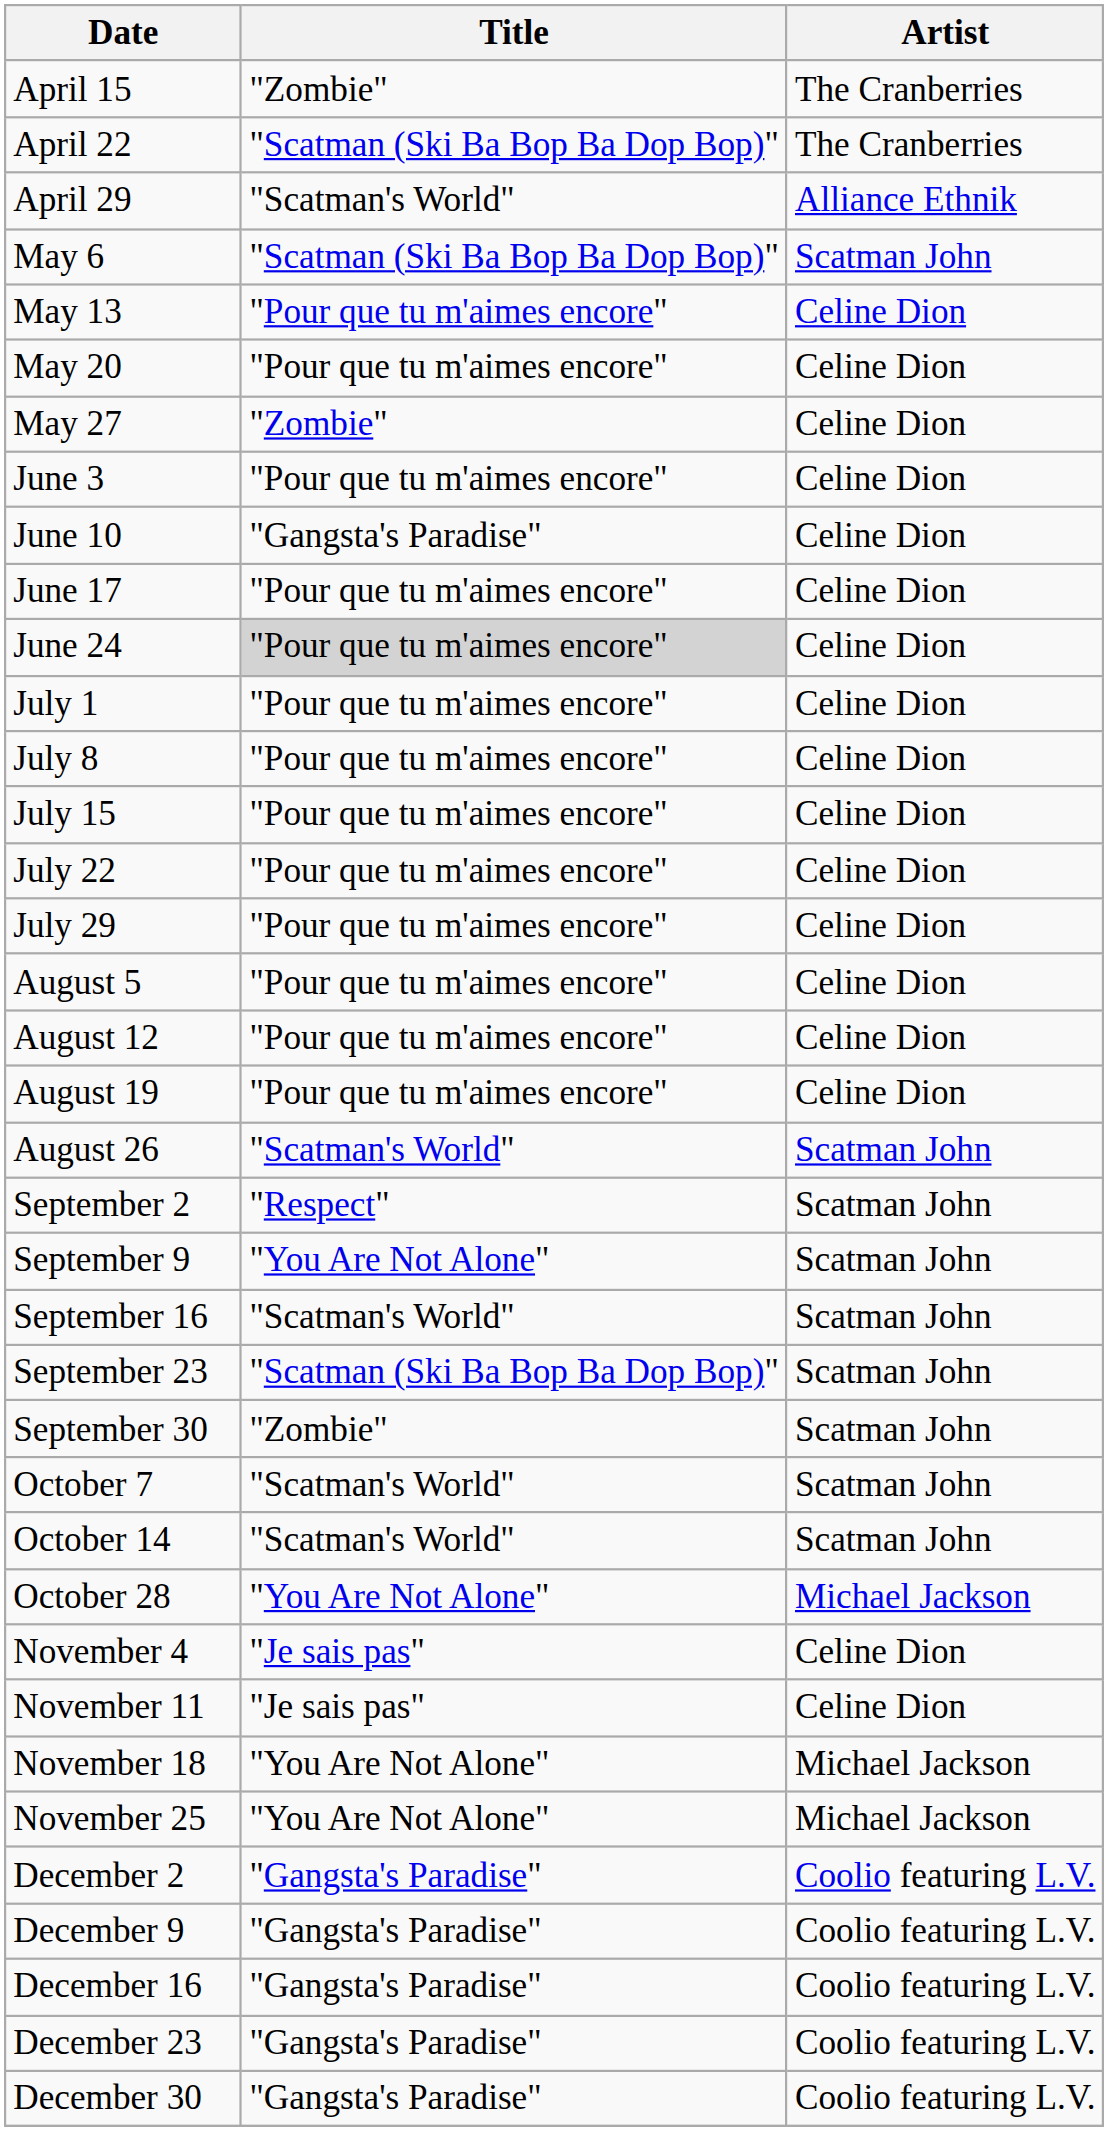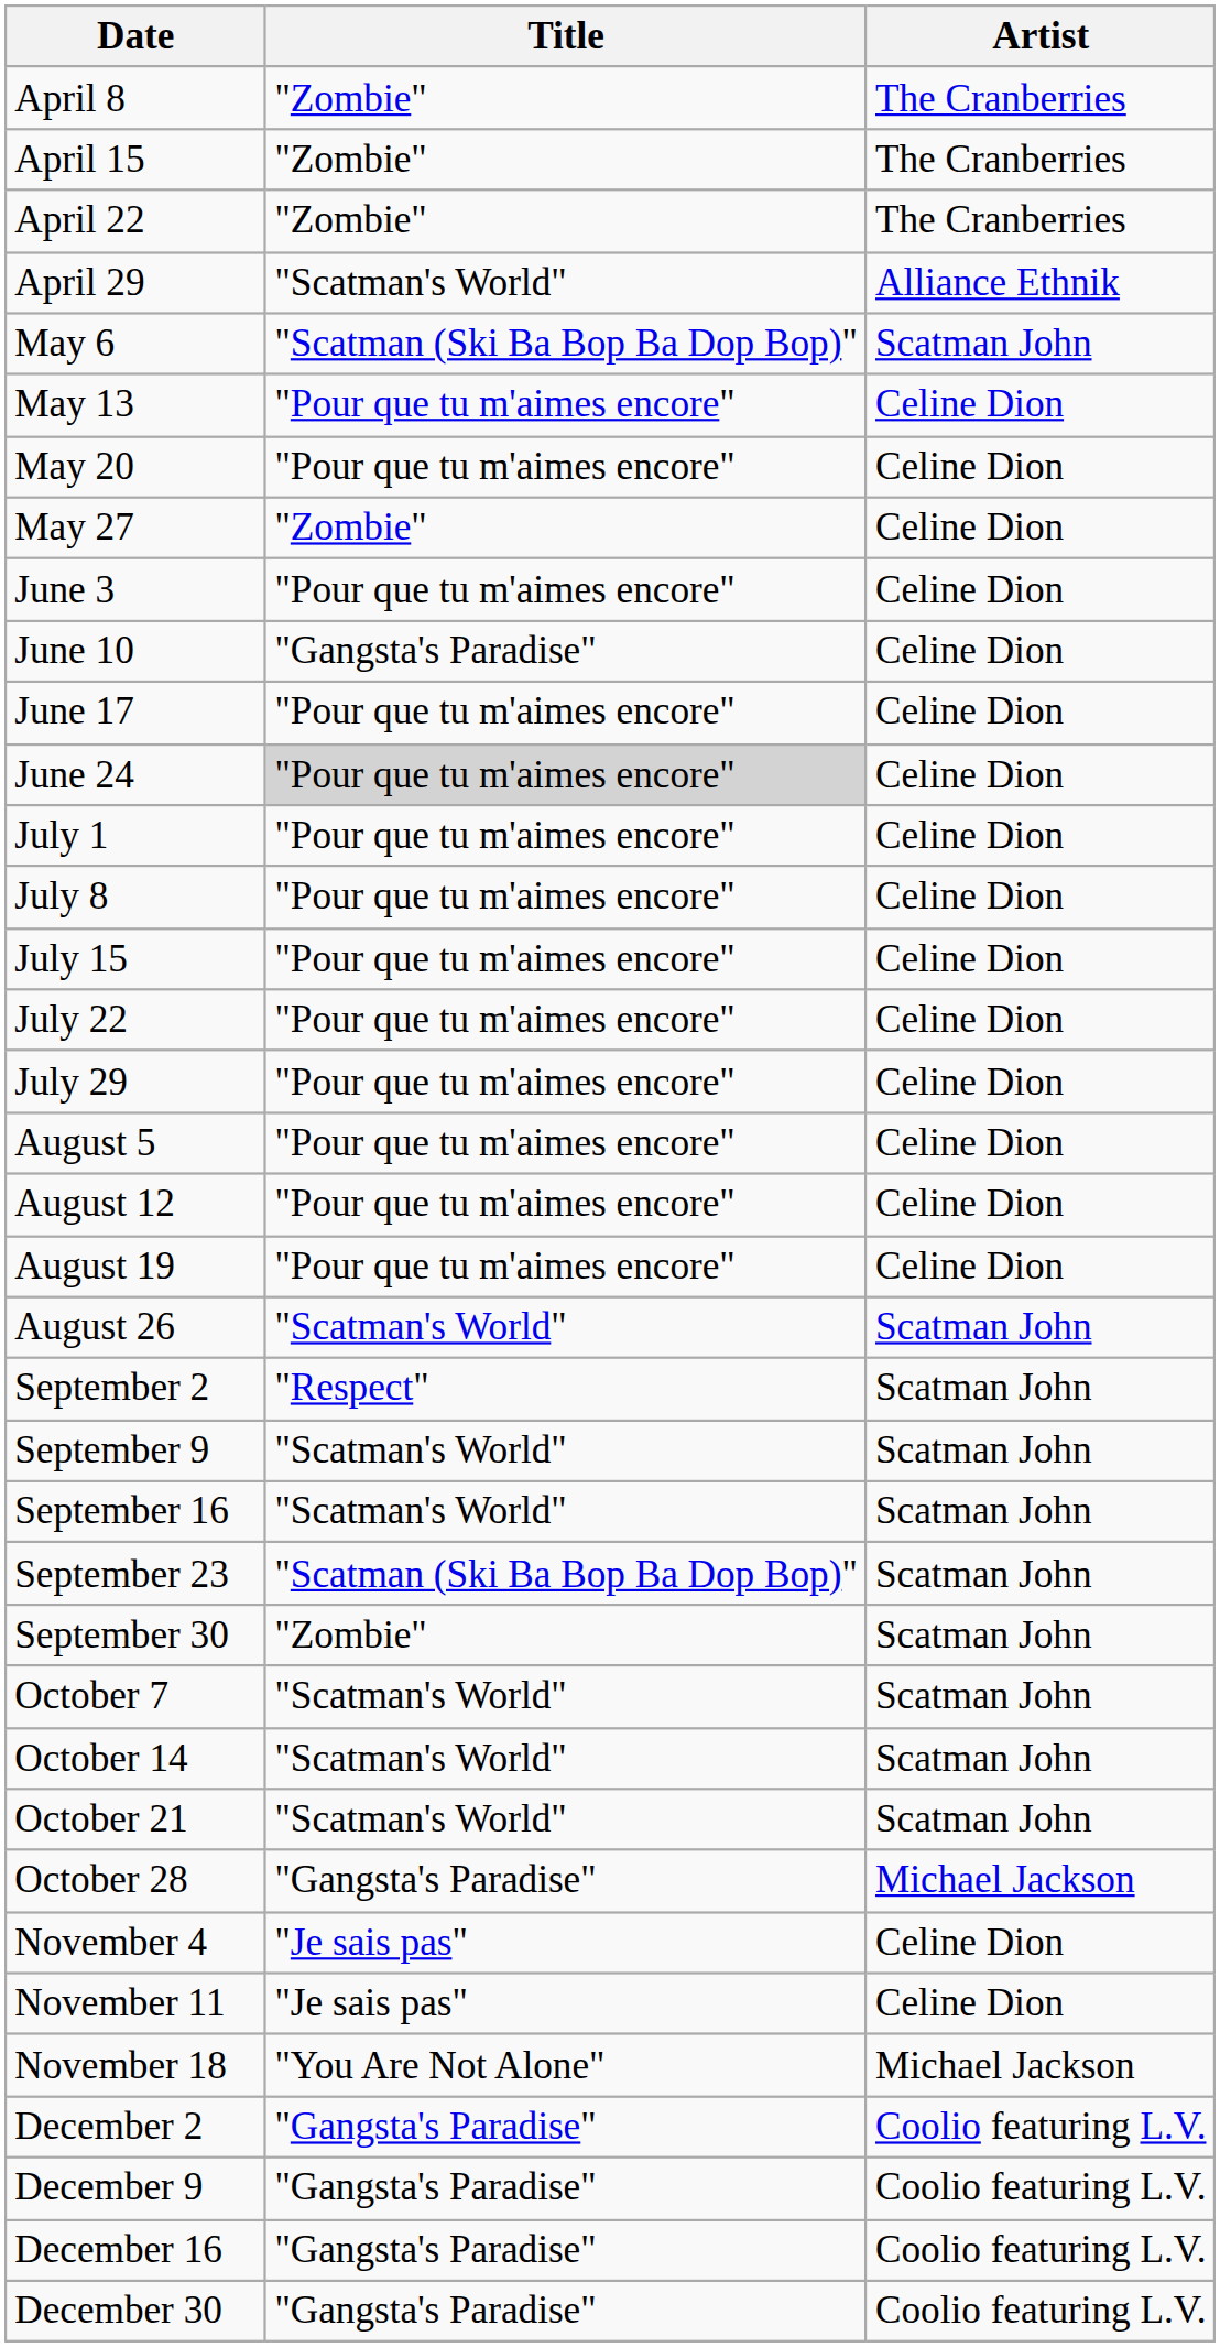+ row: April 8 | "Zombie" | The Cranberries
April 22 | Title: "Scatman (Ski Ba Bop Ba Dop Bop)" -> "Zombie"
September 9 | Title: "You Are Not Alone" -> "Scatman's World"
+ row: October 21 | "Scatman's World" | Scatman John
October 28 | Title: "You Are Not Alone" -> "Gangsta's Paradise"
- row: November 25 | "You Are Not Alone" | Michael Jackson
- row: December 23 | "Gangsta's Paradise" | Coolio featuring L.V.
